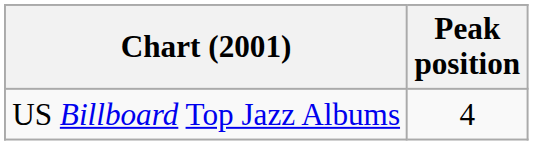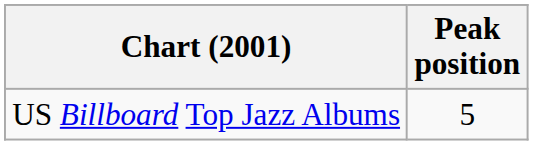US Billboard Top Jazz Albums | Peak position: 4 -> 5
